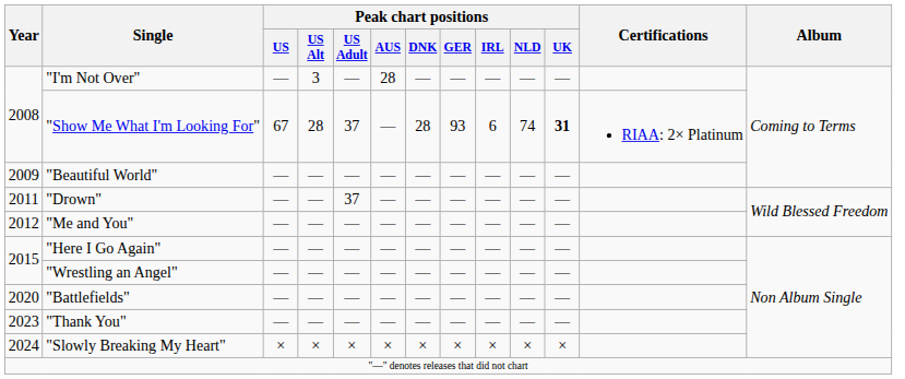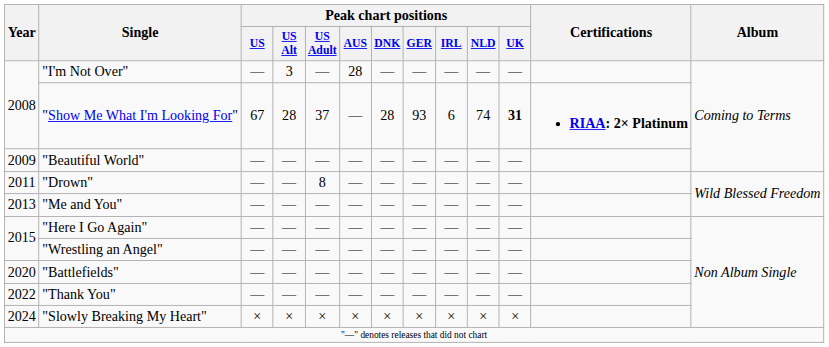"Show Me What I'm Looking For" | Certifications: normal -> bold
"Drown" | Peak chart positions / US Adult: 37 -> 8
"Me and You" | Year: 2012 -> 2013
"Thank You" | Year: 2023 -> 2022
